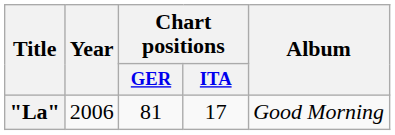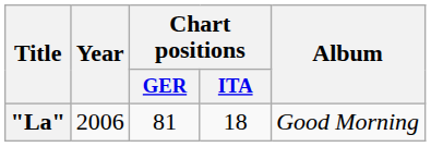"La" | Chart positions / ITA: 17 -> 18
